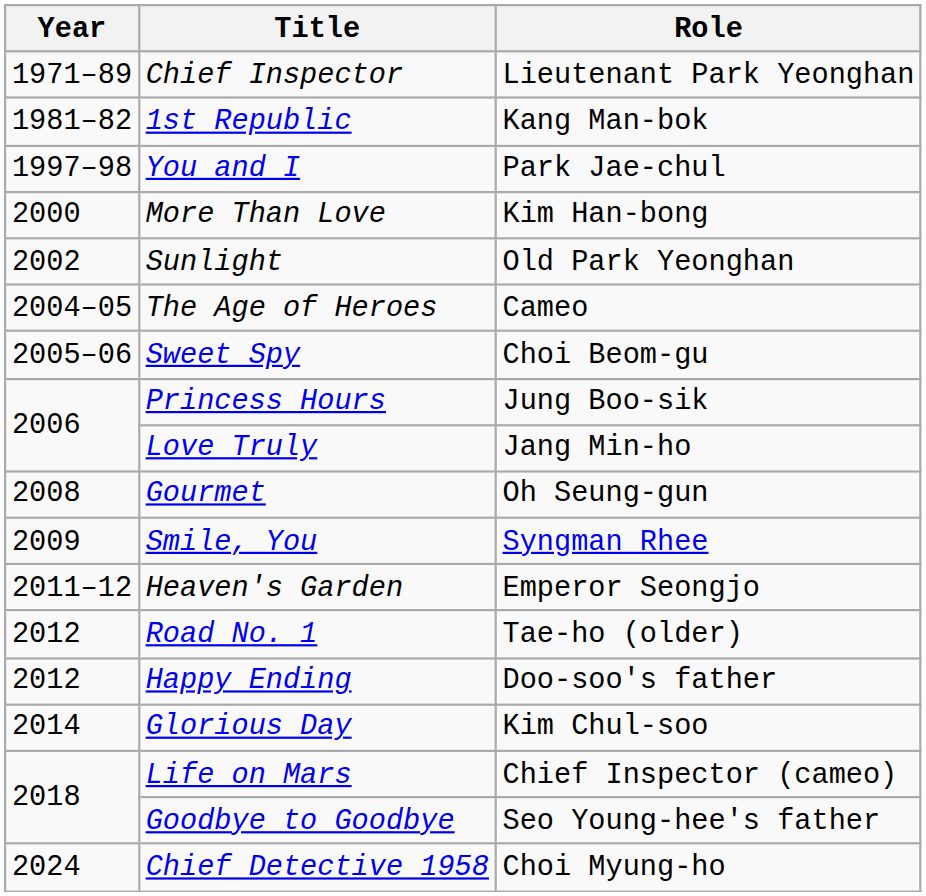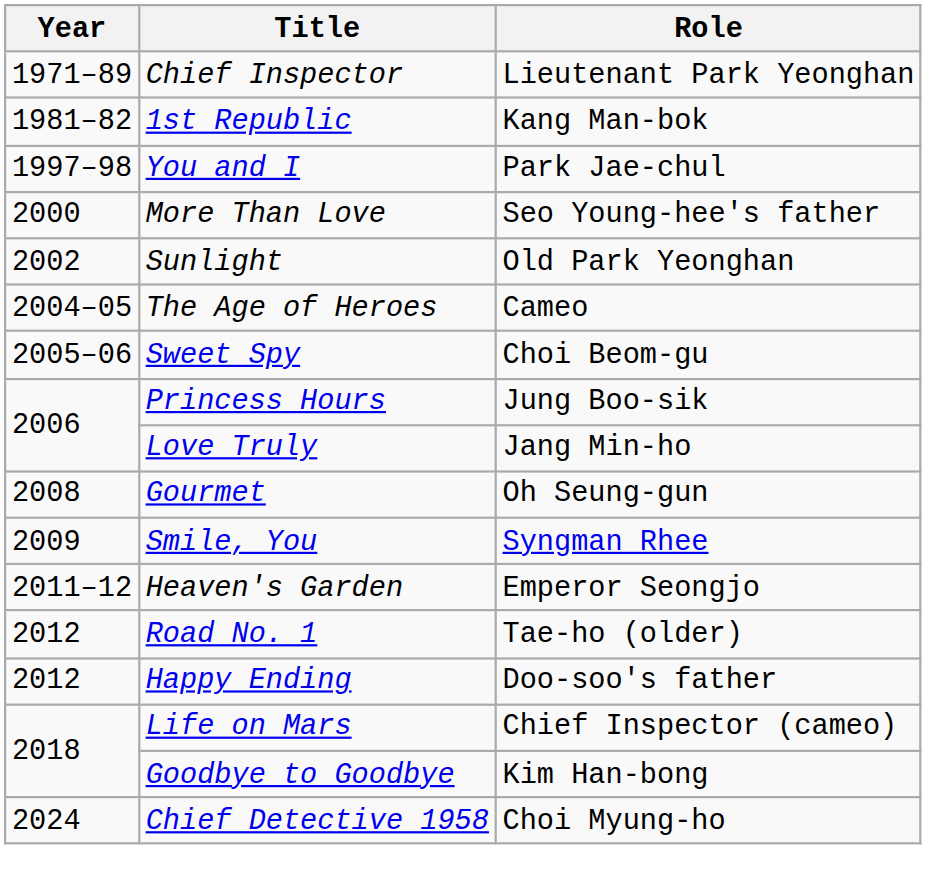More Than Love | Role: Kim Han-bong -> Seo Young-hee's father
- row: 2014 | Glorious Day | Kim Chul-soo
Goodbye to Goodbye | Role: Seo Young-hee's father -> Kim Han-bong
